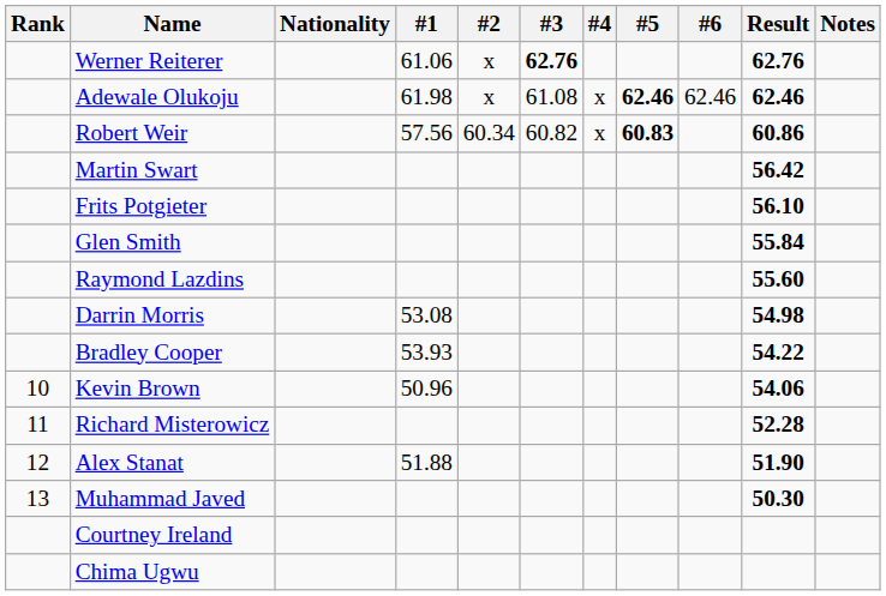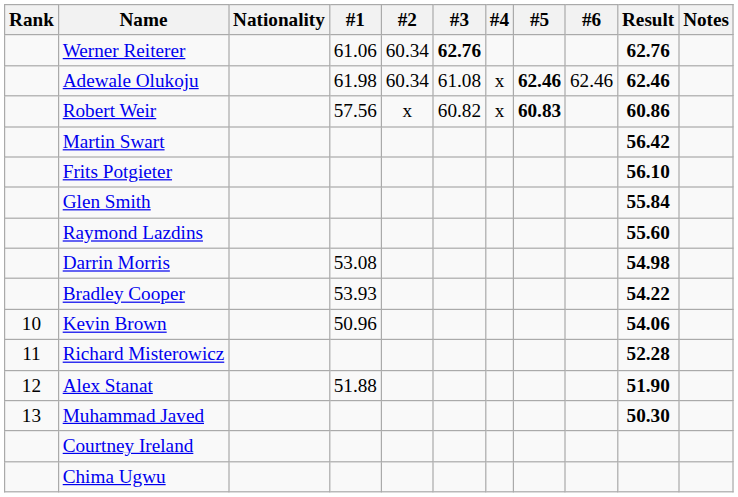Werner Reiterer | #2: x -> 60.34
Adewale Olukoju | #2: x -> 60.34
Robert Weir | #2: 60.34 -> x
